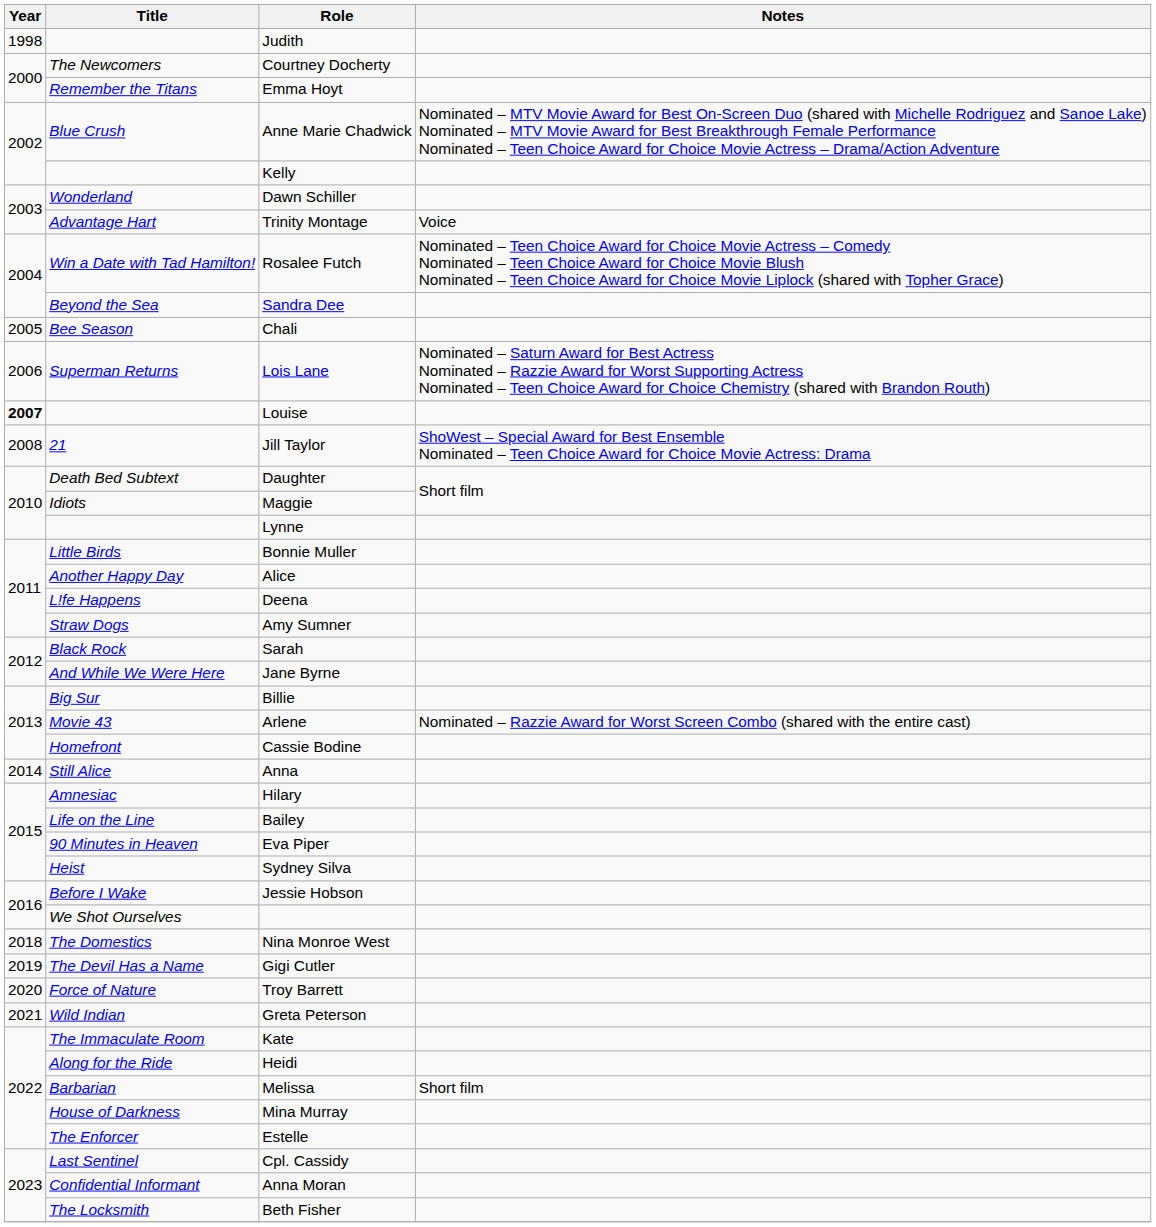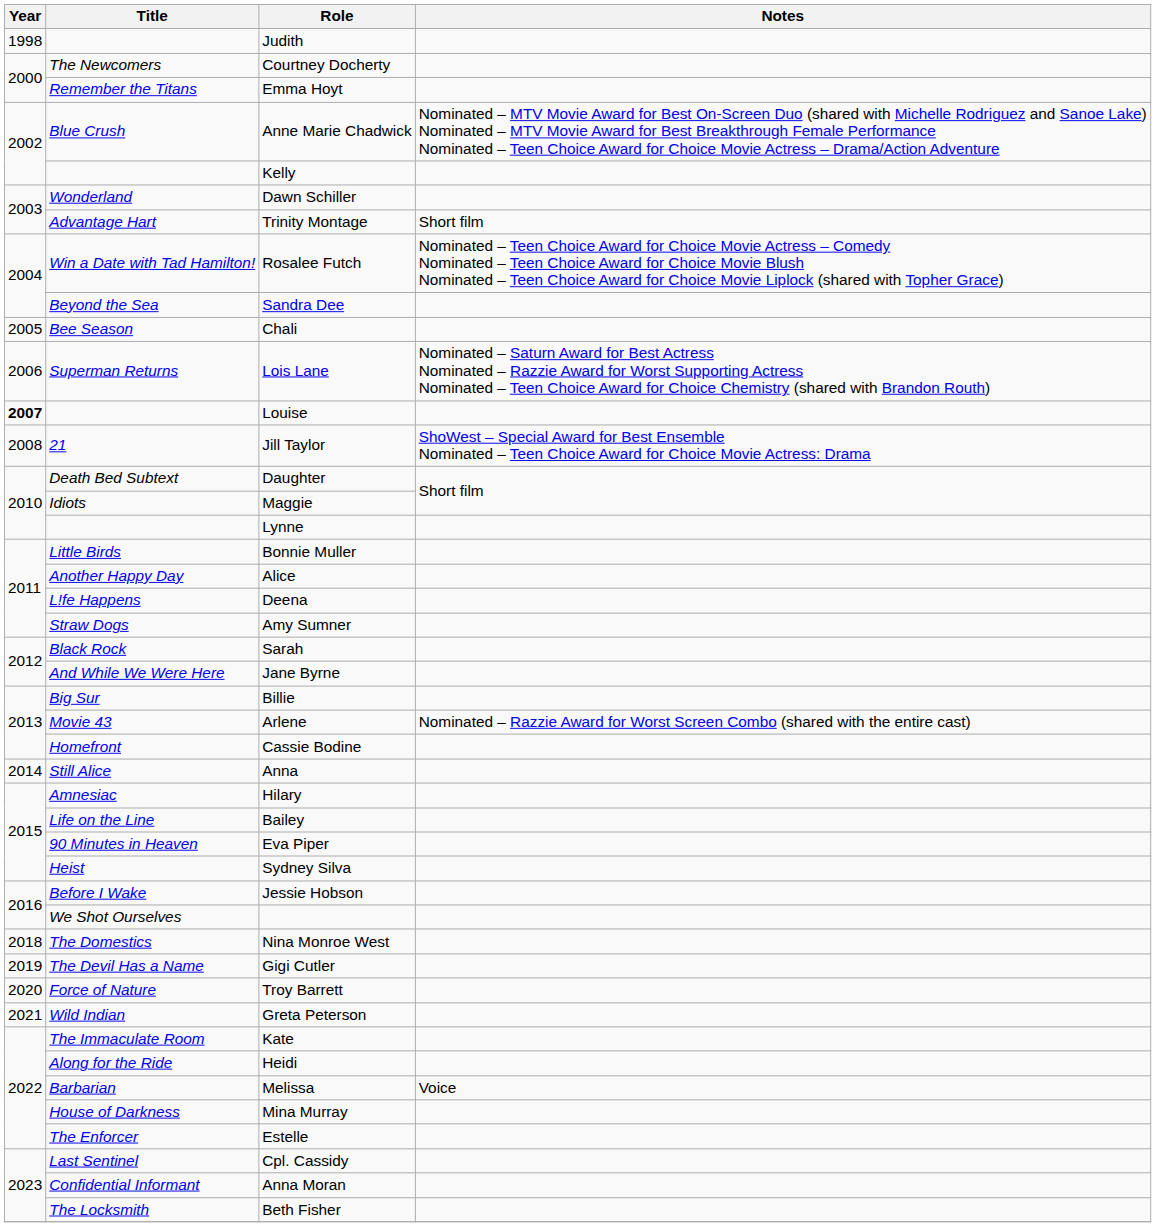Trinity Montage | Notes: Voice -> Short film
Melissa | Notes: Short film -> Voice
